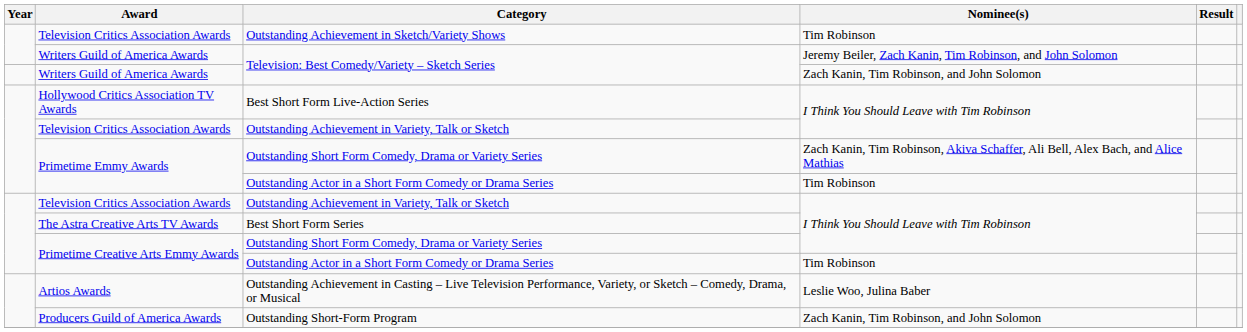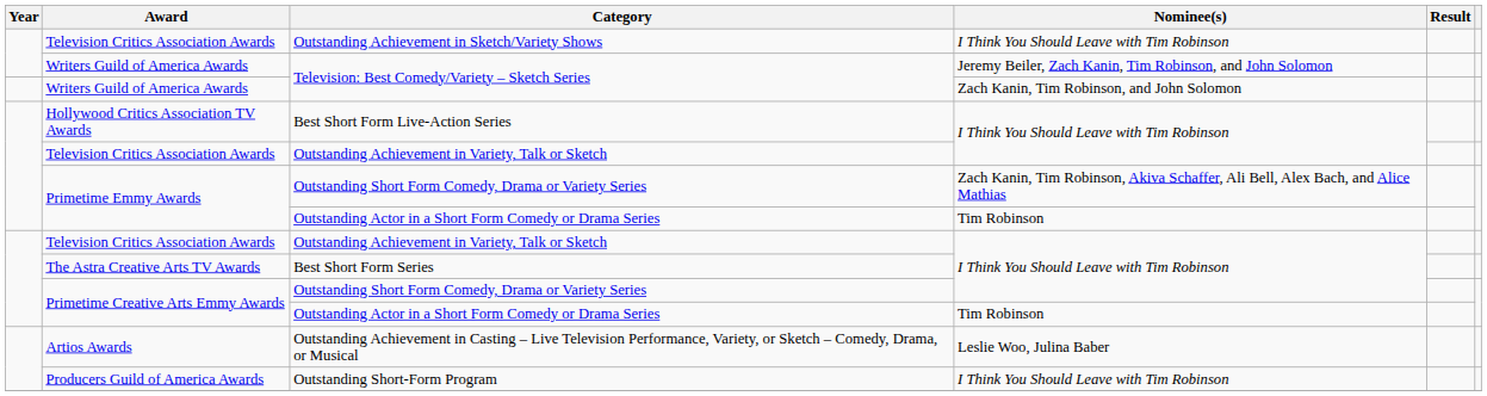Outstanding Achievement in Sketch/Variety Shows | Nominee(s): Tim Robinson -> I Think You Should Leave with Tim Robinson
Outstanding Short-Form Program | Nominee(s): Zach Kanin, Tim Robinson, and John Solomon -> I Think You Should Leave with Tim Robinson
